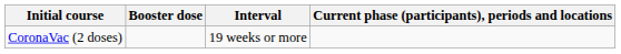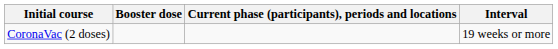columns swapped: Interval <-> Current phase (participants), periods and locations
